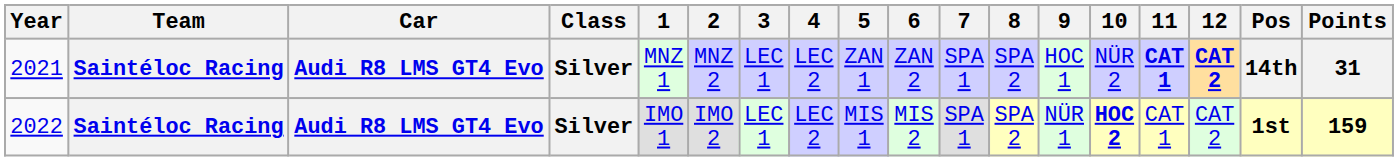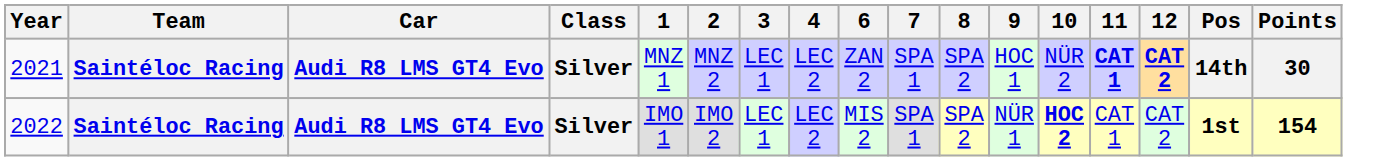- column: 5 | ZAN 1 | MIS 1
2021 | Points: 31 -> 30
2022 | Points: 159 -> 154
